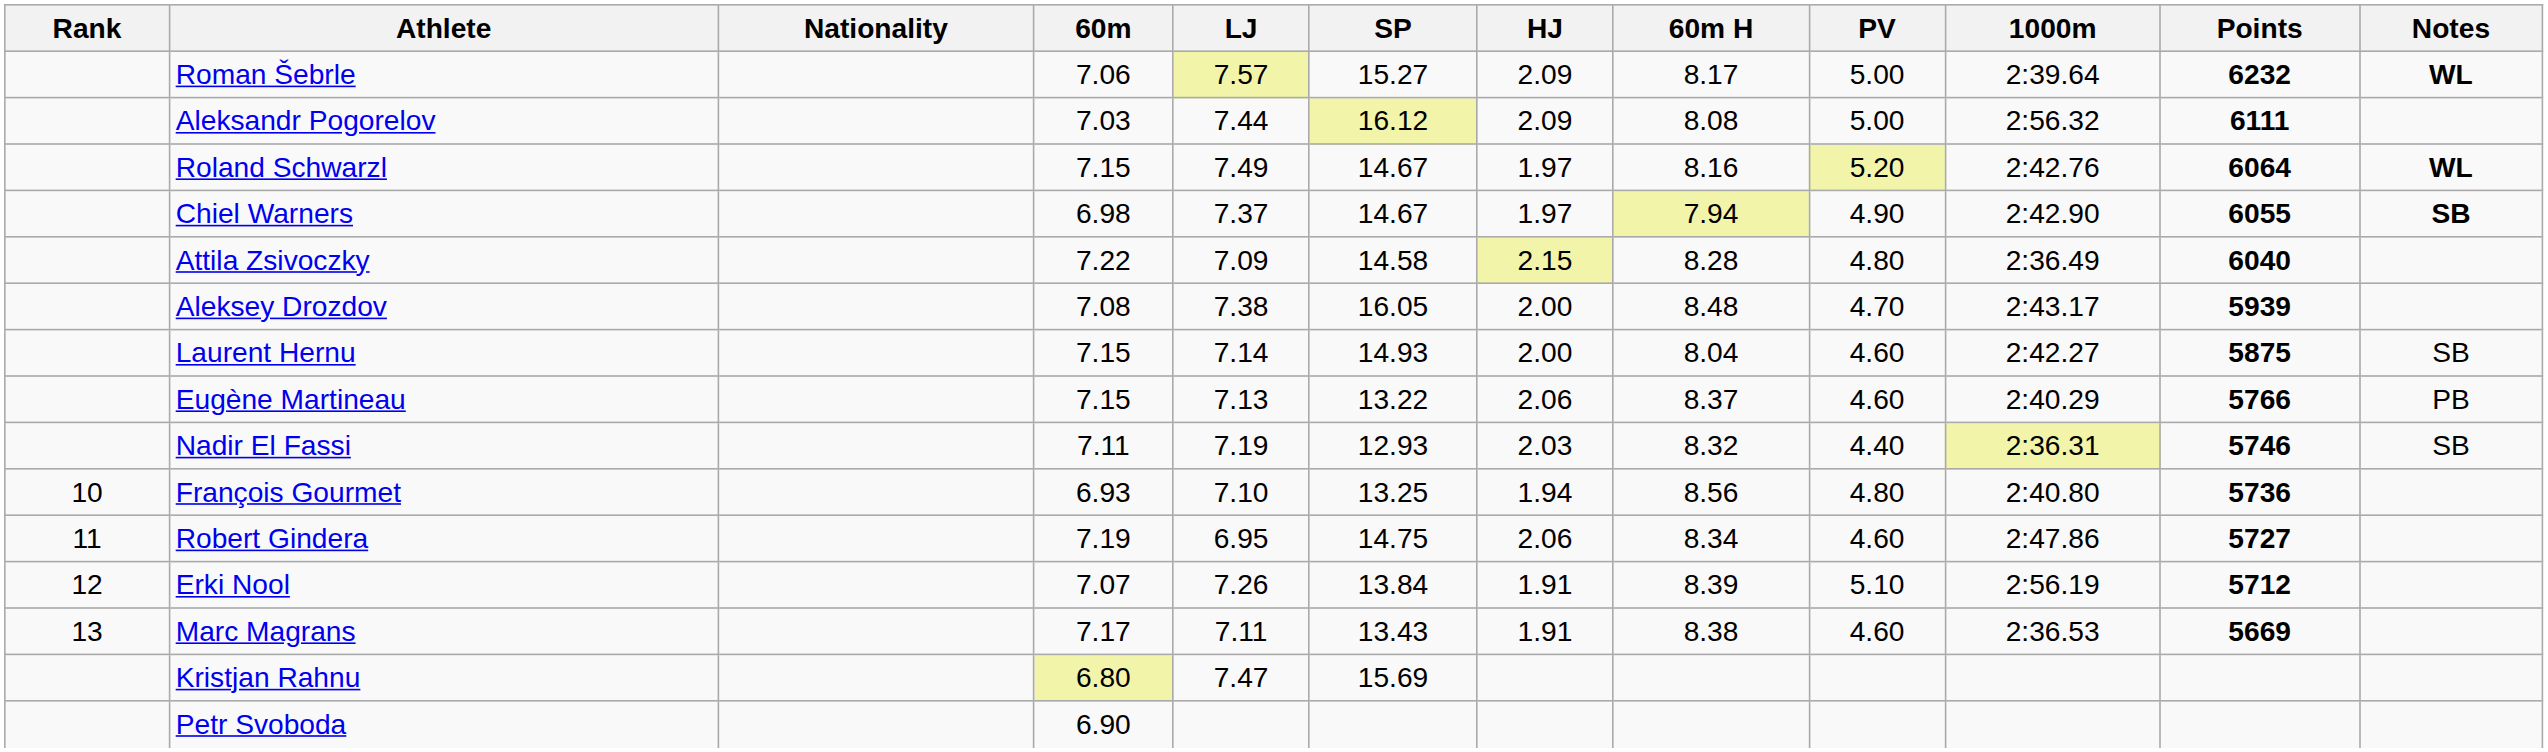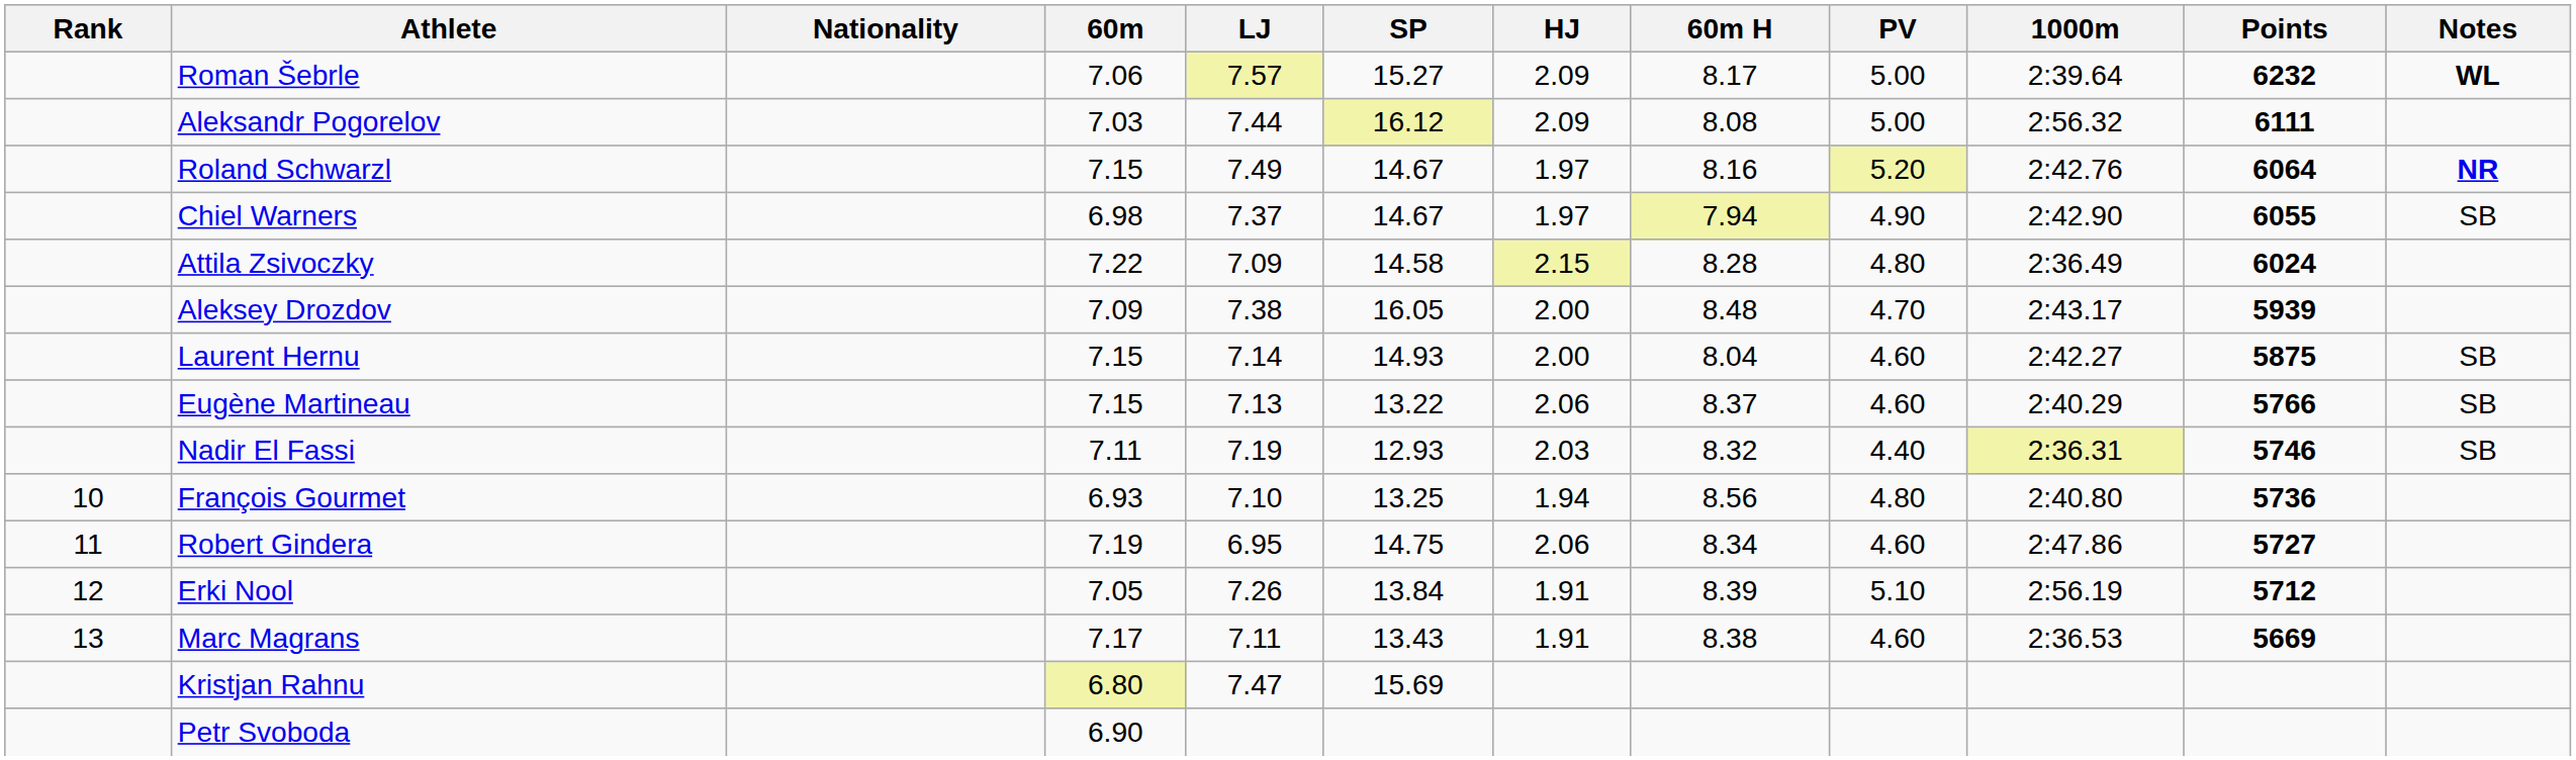Roland Schwarzl | Notes: WL -> NR
Chiel Warners | Notes: bold -> normal
Attila Zsivoczky | Points: 6040 -> 6024
Aleksey Drozdov | 60m: 7.08 -> 7.09
Eugène Martineau | Notes: PB -> SB
Erki Nool | 60m: 7.07 -> 7.05
